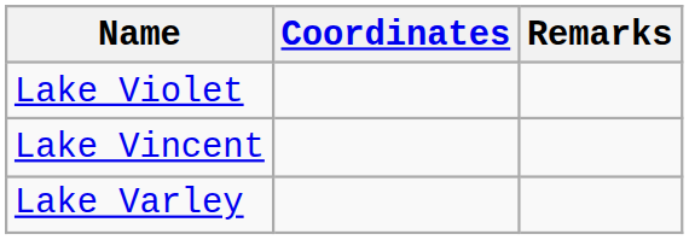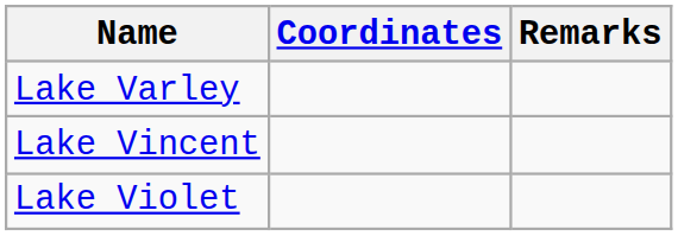rows swapped: Lake Varley <-> Lake Violet
